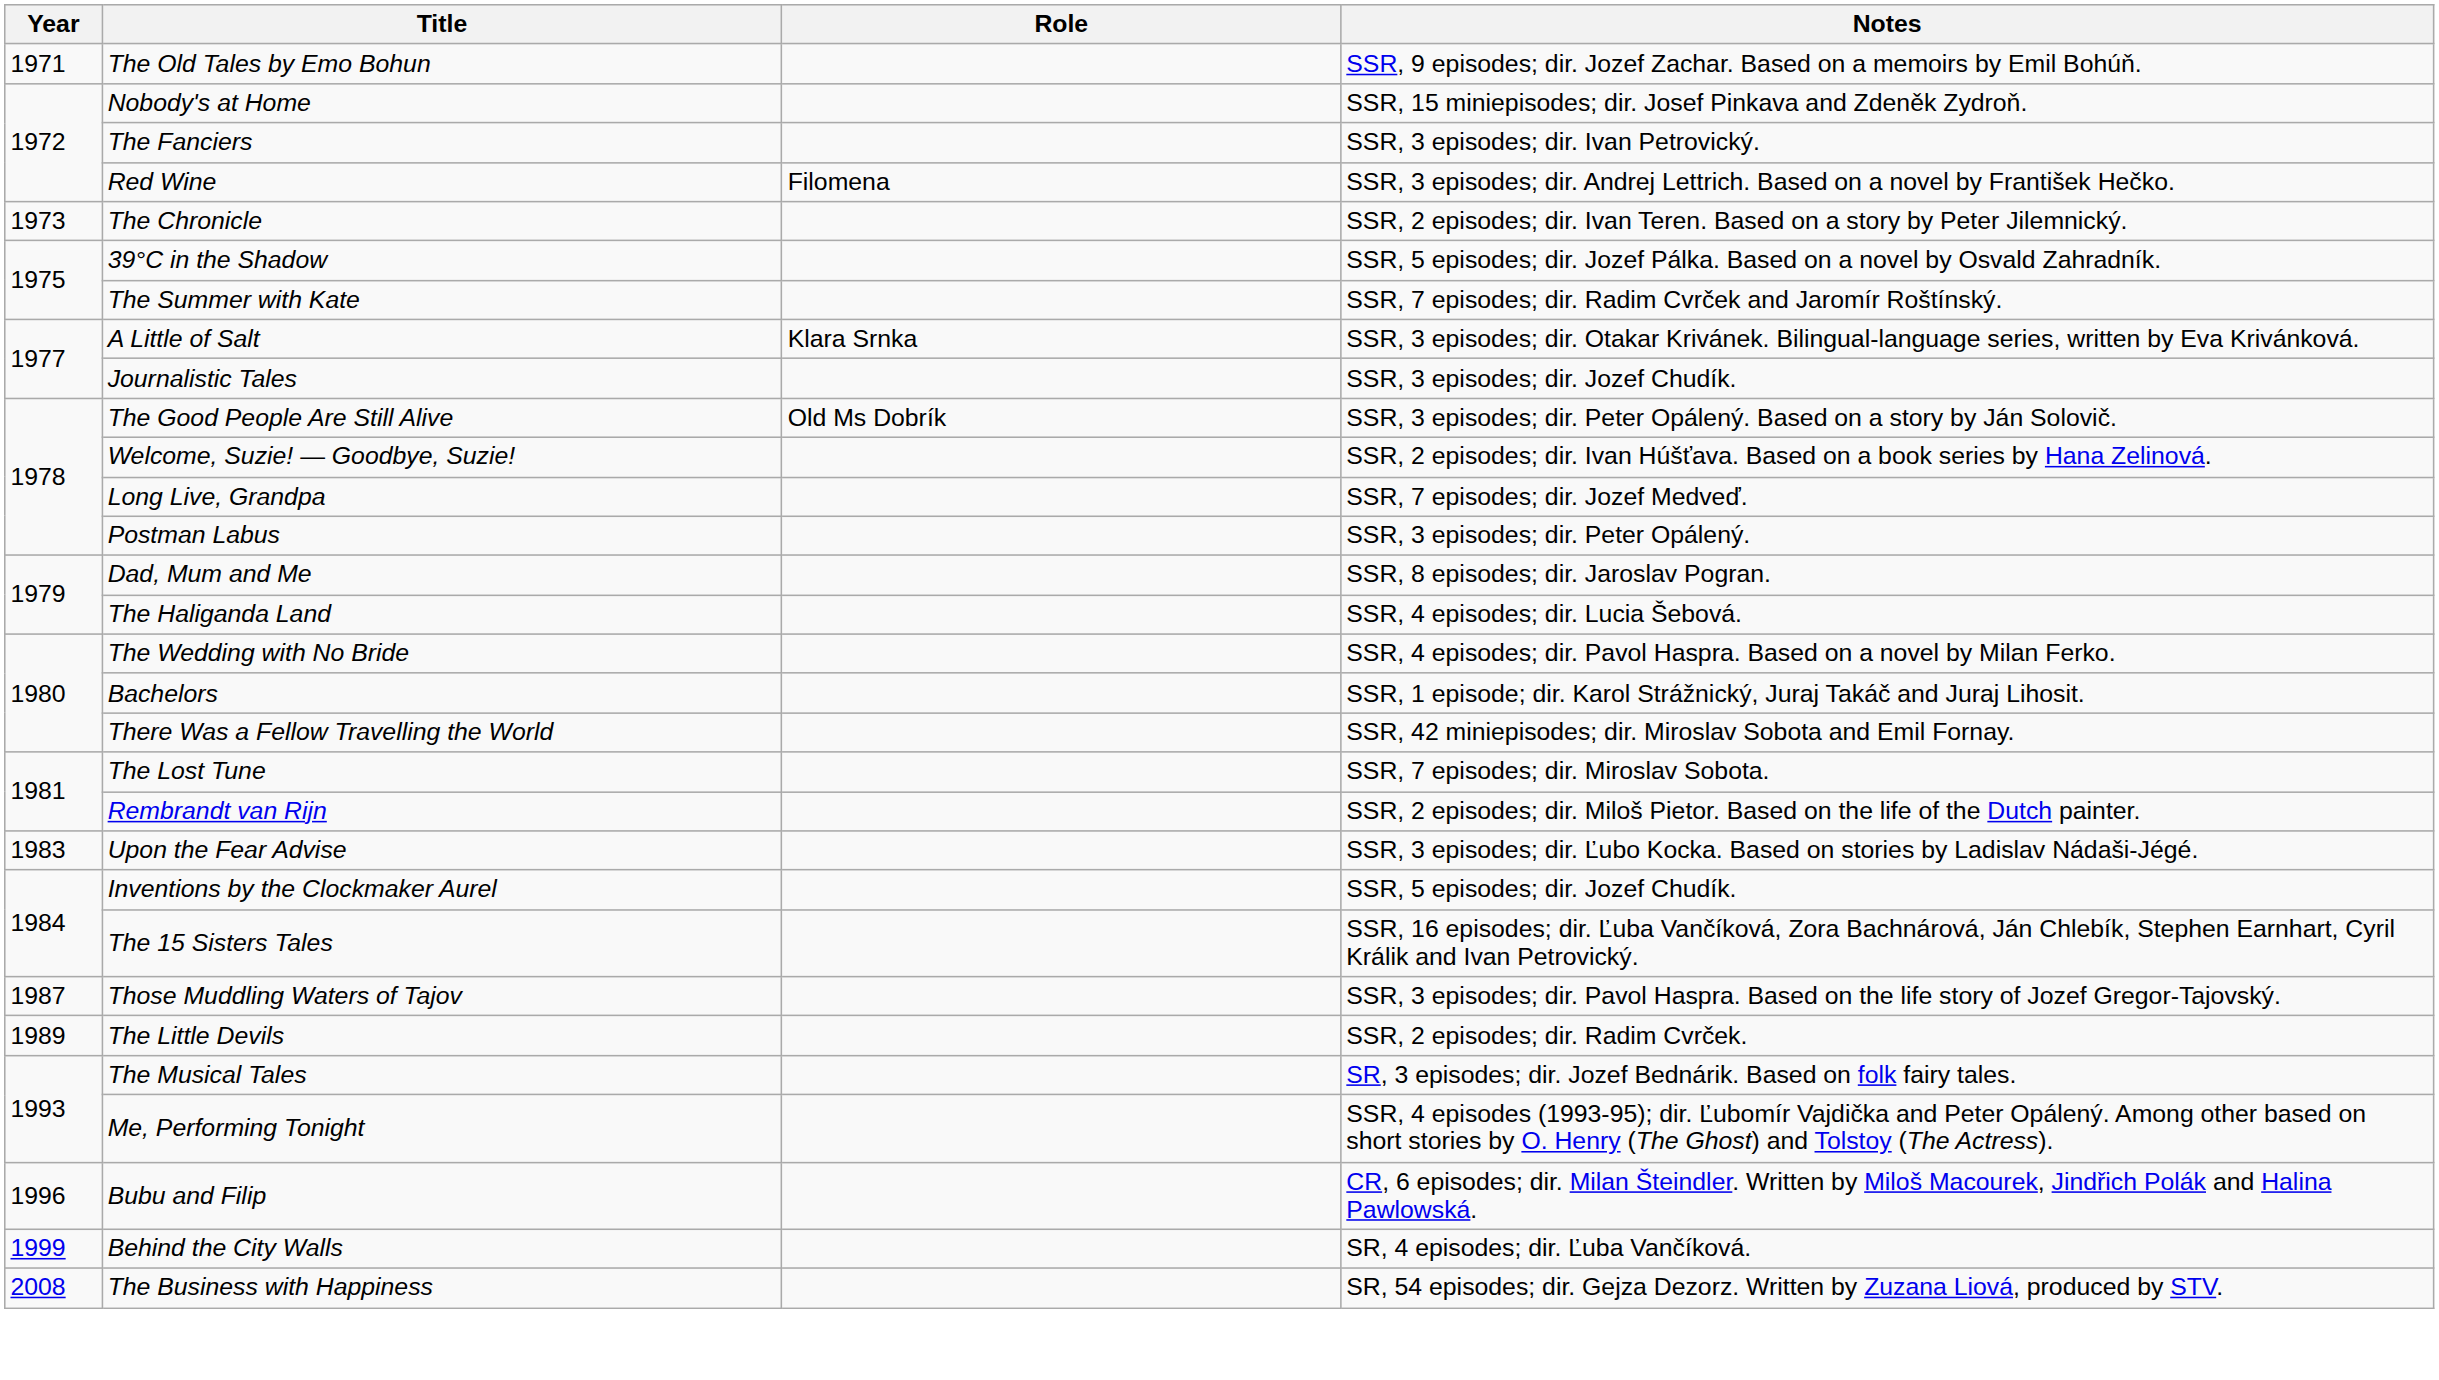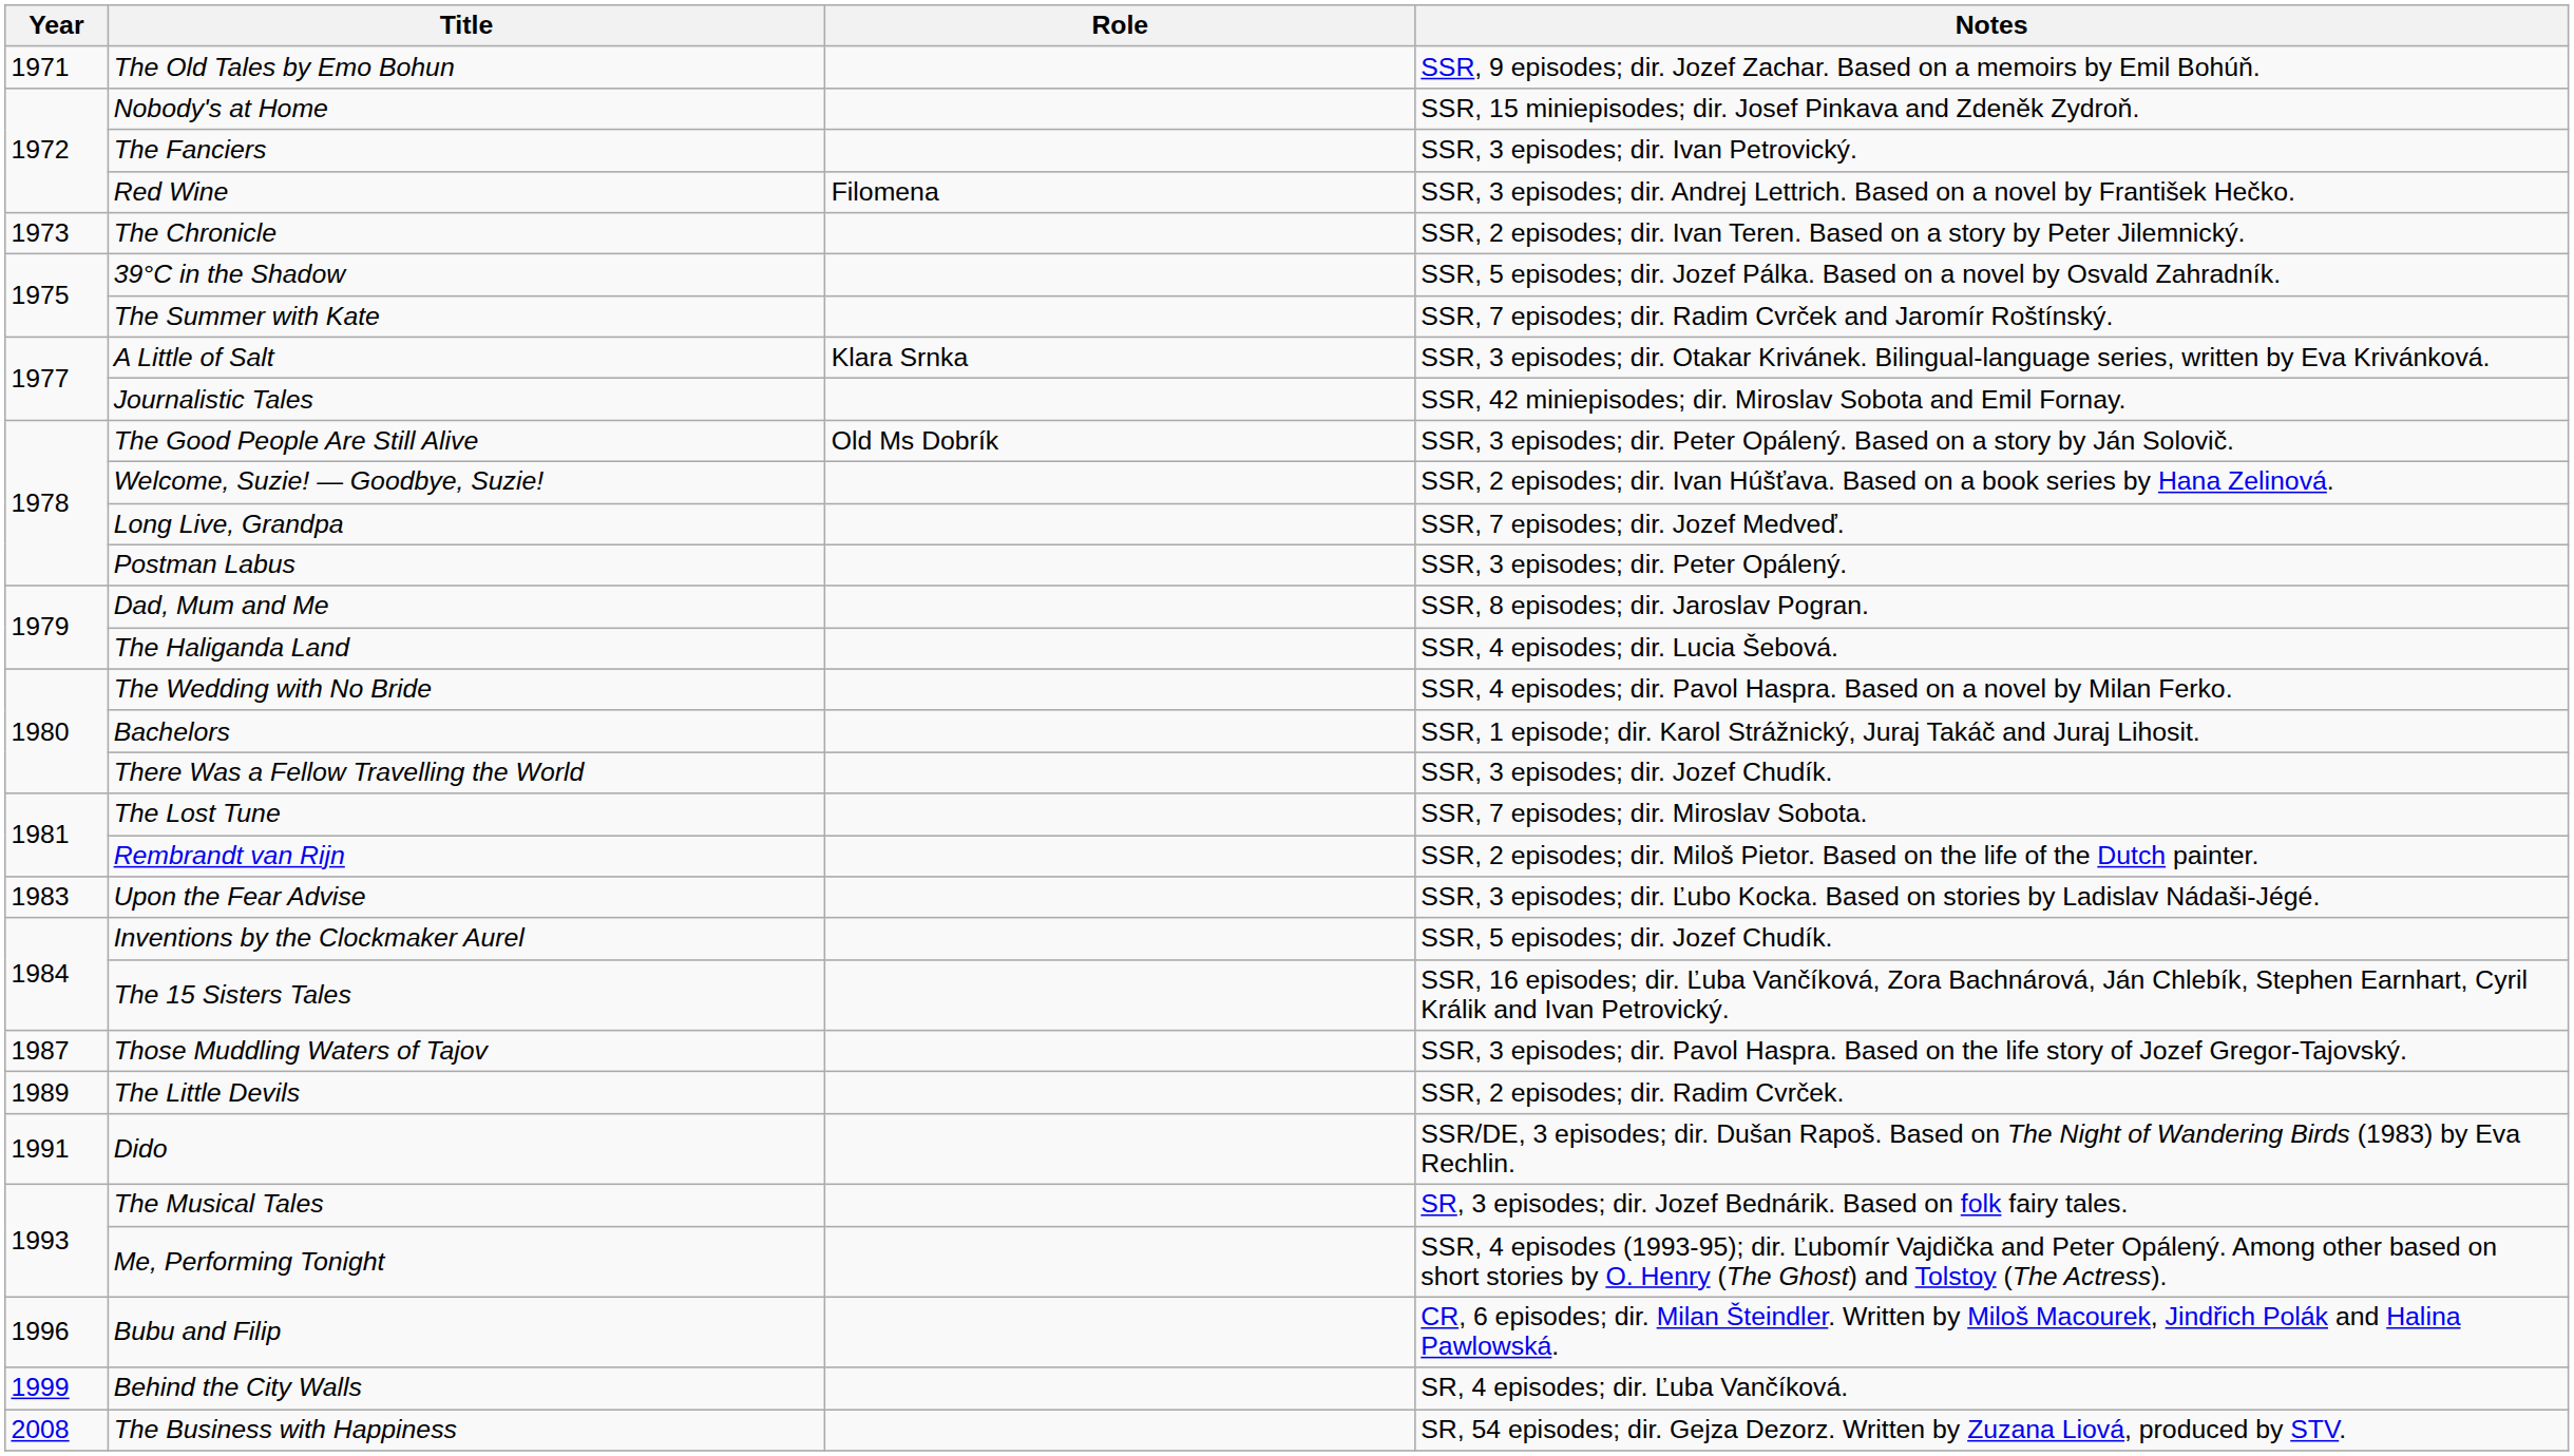Journalistic Tales | Notes: SSR, 3 episodes; dir. Jozef Chudík. -> SSR, 42 miniepisodes; dir. Miroslav Sobota and Emil Fornay.
There Was a Fellow Travelling the World | Notes: SSR, 42 miniepisodes; dir. Miroslav Sobota and Emil Fornay. -> SSR, 3 episodes; dir. Jozef Chudík.
+ row: 1991 | Dido | SSR/DE, 3 episodes; dir. Dušan Rapoš. Based on The Night of Wandering Birds (1983) by Eva Rechlin.
